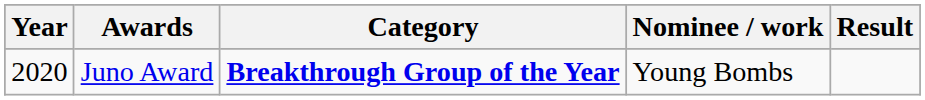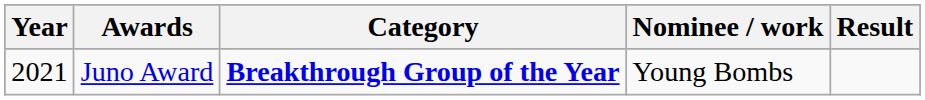Juno Award | Year: 2020 -> 2021
